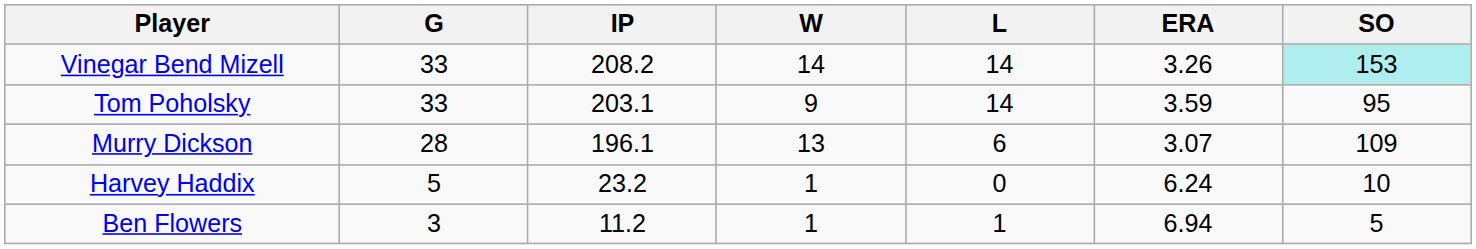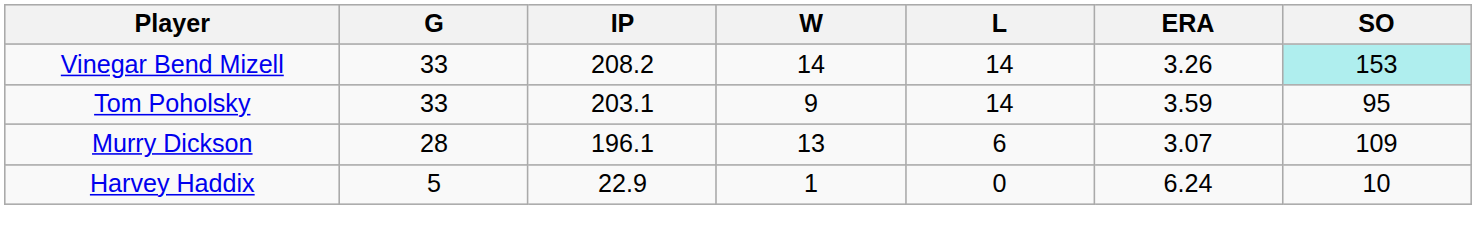Harvey Haddix | IP: 23.2 -> 22.9
- row: Ben Flowers | 3 | 11.2 | 1 | 1 | 6.94 | 5
